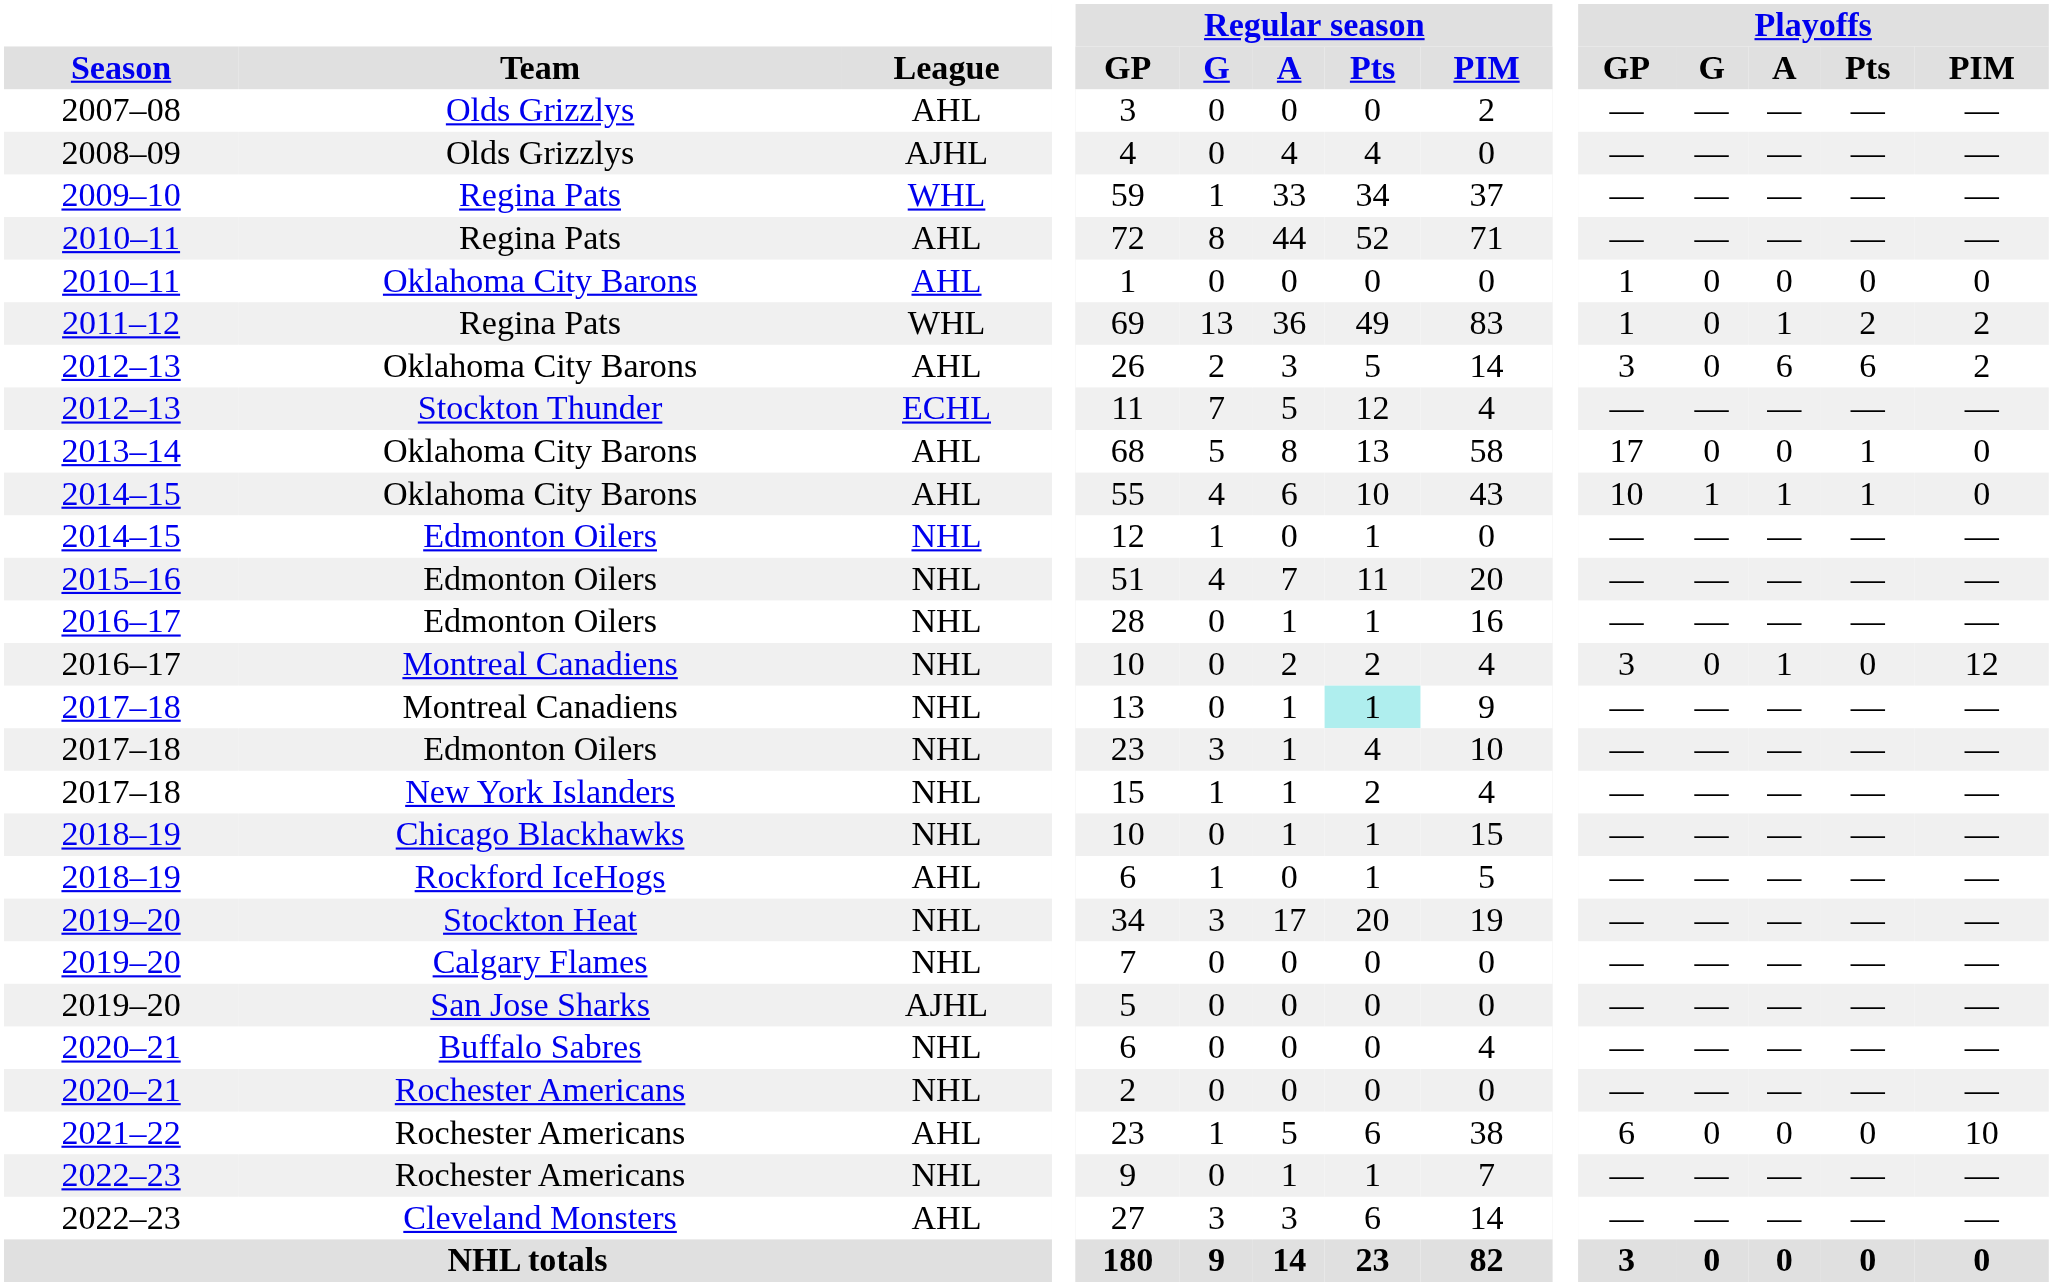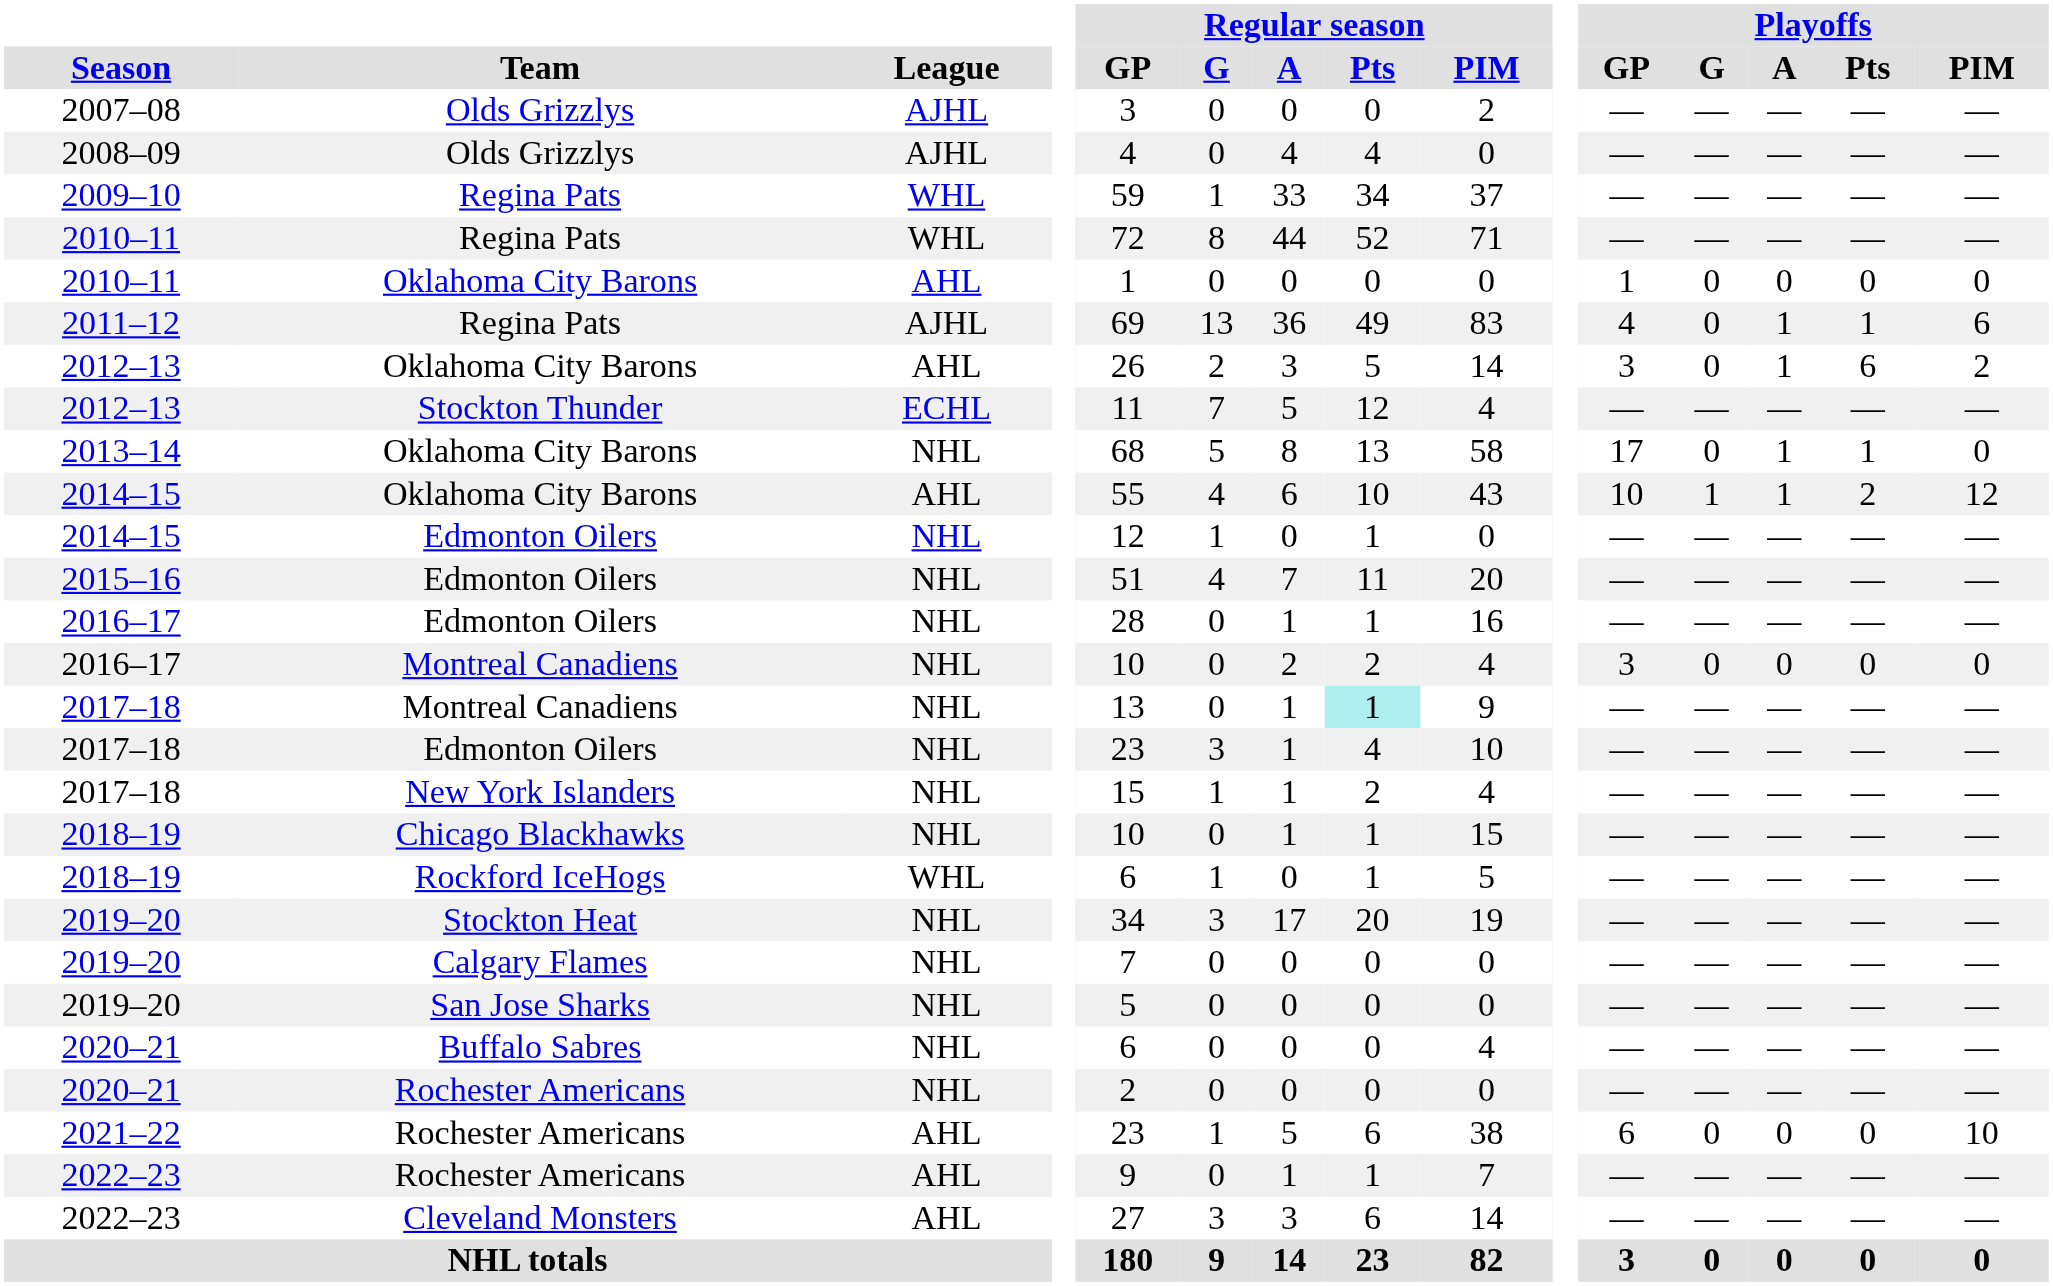2007–08 | League: AHL -> AJHL
2010–11 / Regina Pats | League: AHL -> WHL
2011–12 | League: WHL -> AJHL
2011–12 | Playoffs / GP: 1 -> 4
2011–12 | Playoffs / Pts: 2 -> 1
2011–12 | Playoffs / PIM: 2 -> 6
2012–13 / Oklahoma City Barons | Playoffs / A: 6 -> 1
2013–14 | League: AHL -> NHL
2013–14 | Playoffs / A: 0 -> 1
2014–15 / Oklahoma City Barons | Playoffs / Pts: 1 -> 2
2014–15 / Oklahoma City Barons | Playoffs / PIM: 0 -> 12
2016–17 / Montreal Canadiens | Playoffs / A: 1 -> 0
2016–17 / Montreal Canadiens | Playoffs / PIM: 12 -> 0
2018–19 / Rockford IceHogs | League: AHL -> WHL
2019–20 / San Jose Sharks | League: AJHL -> NHL
2022–23 / Rochester Americans | League: NHL -> AHL
